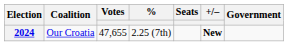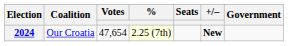2024 | Votes: 47,655 -> 47,654
2024 | %: no background -> lightyellow background
